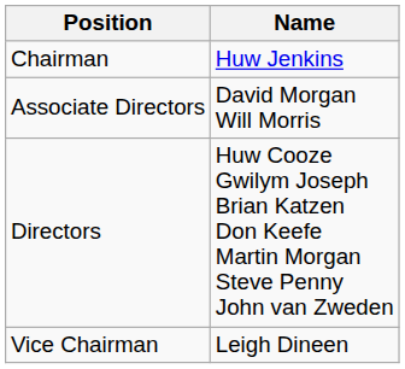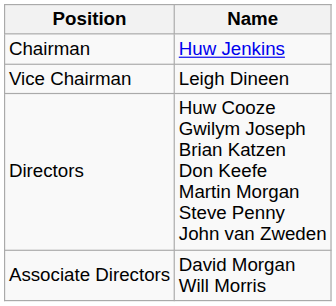rows swapped: Vice Chairman <-> Associate Directors
